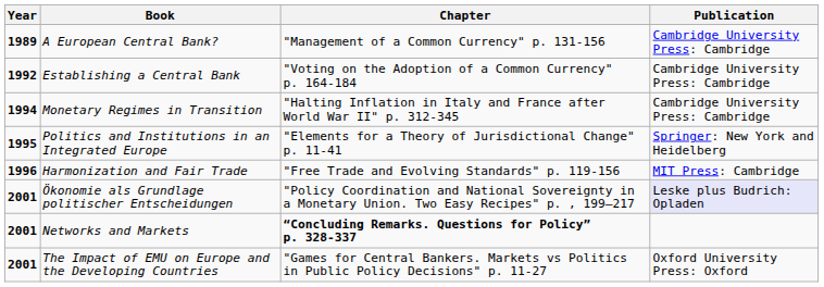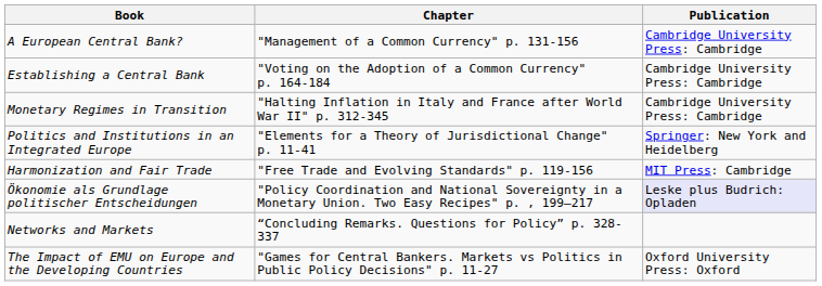- column: Year | 1989 | 1992 | 1994 | 1995 | 1996 | 2001 | 2001 | 2001
Networks and Markets | Chapter: bold -> normal
